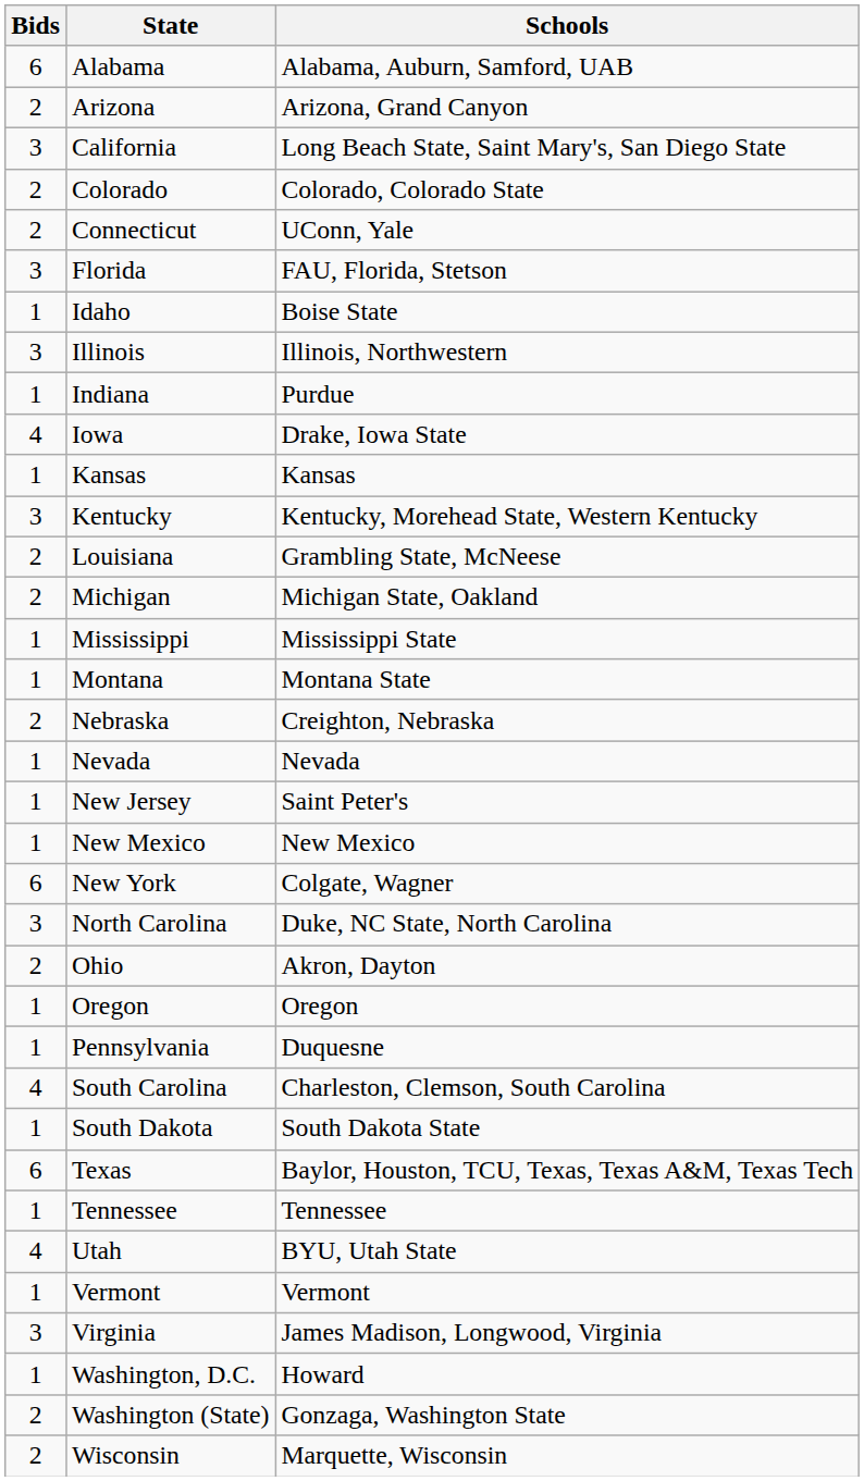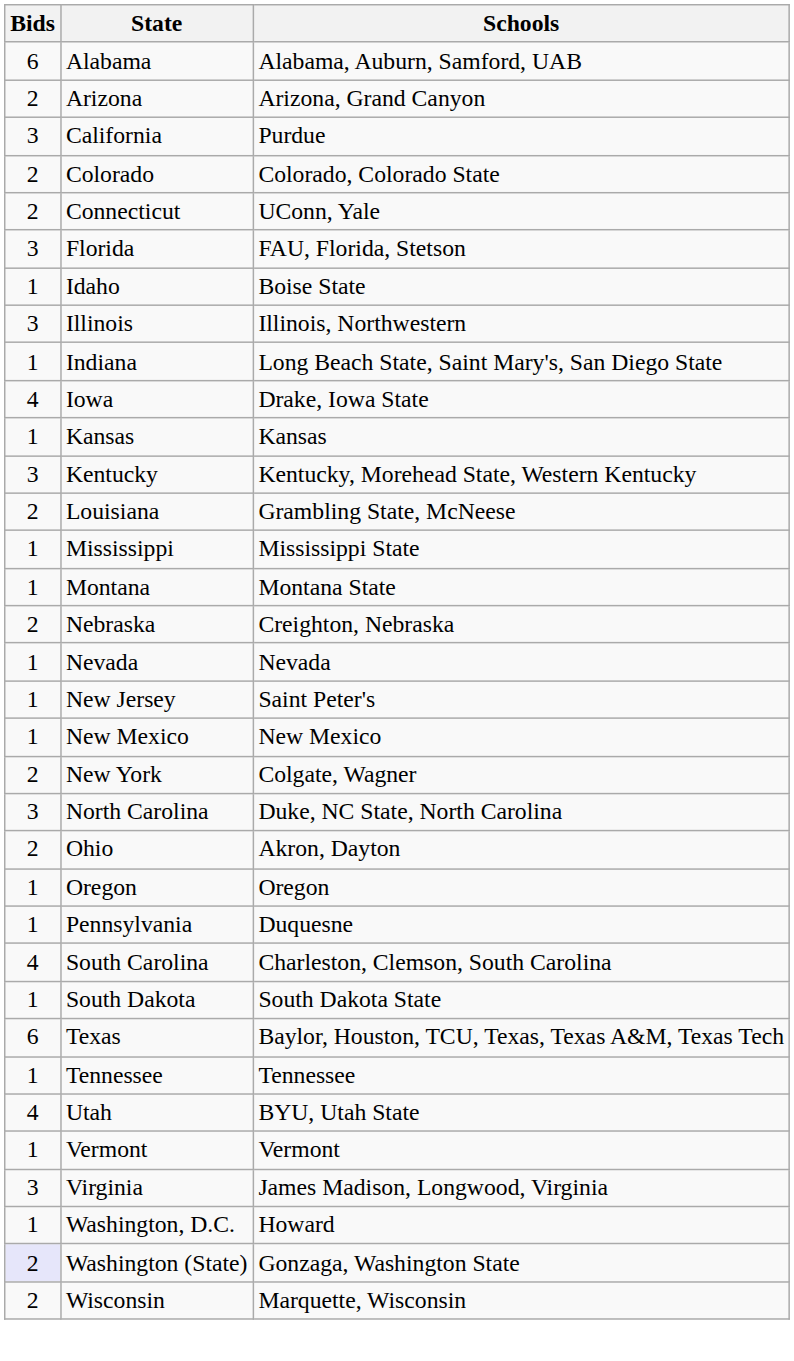California | Schools: Long Beach State, Saint Mary's, San Diego State -> Purdue
Indiana | Schools: Purdue -> Long Beach State, Saint Mary's, San Diego State
- row: 2 | Michigan | Michigan State, Oakland
New York | Bids: 6 -> 2
Washington (State) | Bids: no background -> lavender background
